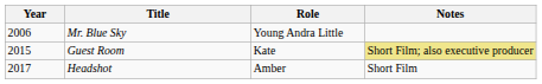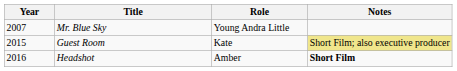Mr. Blue Sky | Year: 2006 -> 2007
Headshot | Year: 2017 -> 2016
Headshot | Notes: normal -> bold
